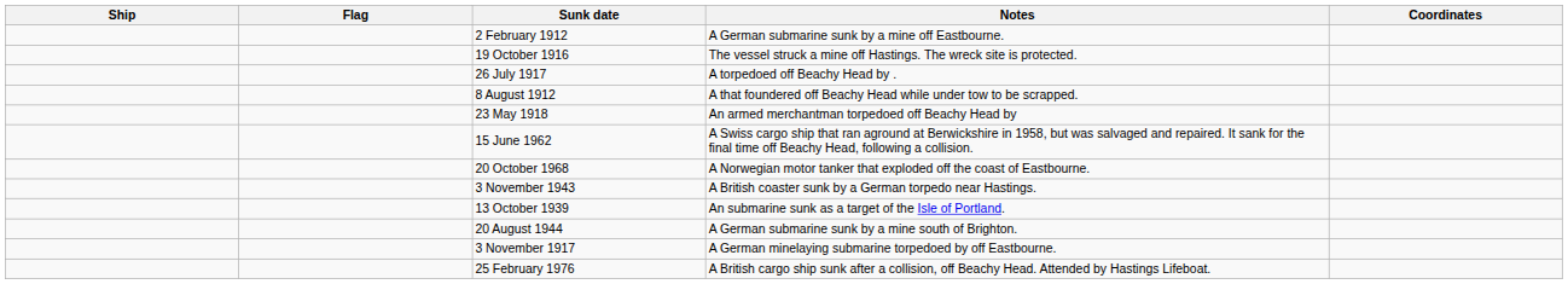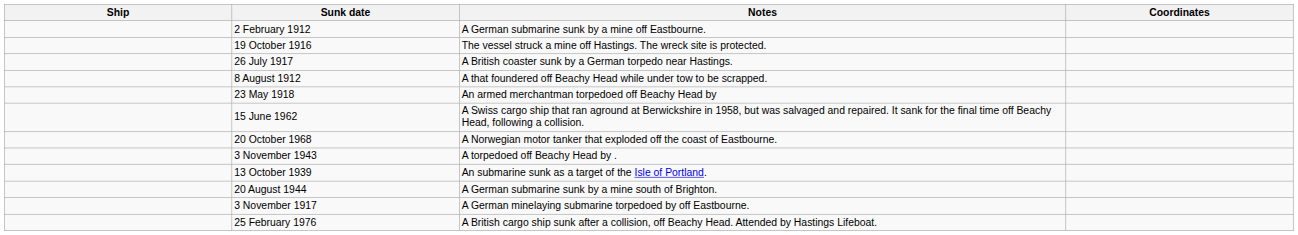- column: Flag
26 July 1917 | Notes: A torpedoed off Beachy Head by . -> A British coaster sunk by a German torpedo near Hastings.
3 November 1943 | Notes: A British coaster sunk by a German torpedo near Hastings. -> A torpedoed off Beachy Head by .
